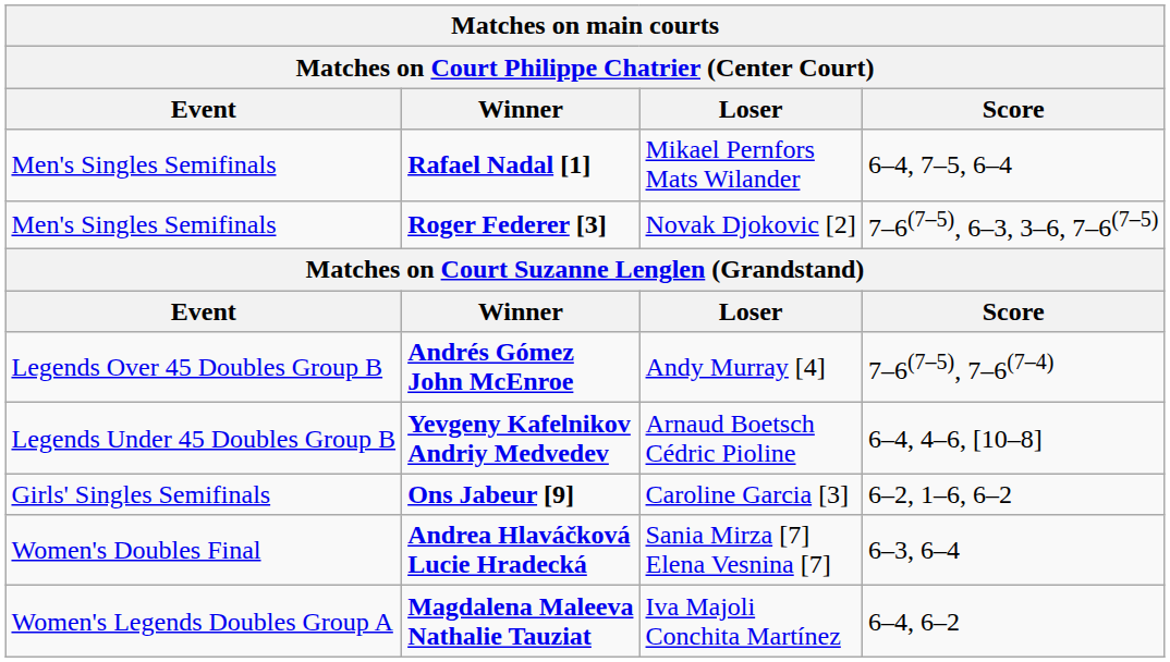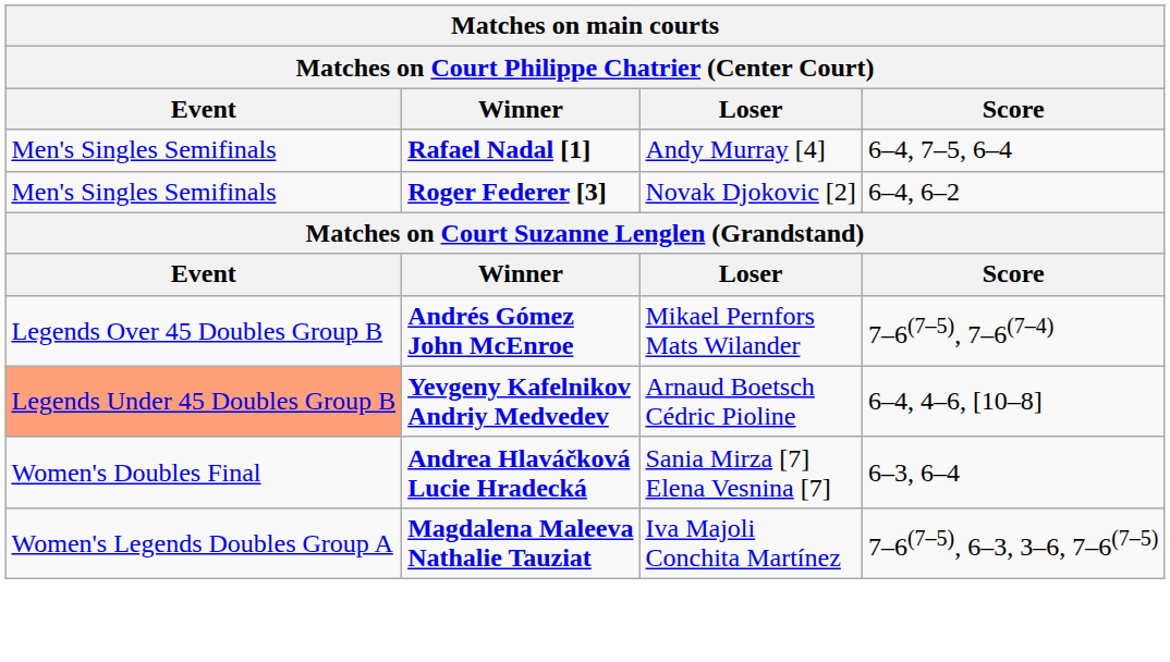Rafael Nadal [1] | Loser: Mikael Pernfors Mats Wilander -> Andy Murray [4]
Roger Federer [3] | Score: 7–6(7–5), 6–3, 3–6, 7–6(7–5) -> 6–4, 6–2
Andrés Gómez John McEnroe | Loser: Andy Murray [4] -> Mikael Pernfors Mats Wilander
Yevgeny Kafelnikov Andriy Medvedev | Event: no background -> lightsalmon background
- row: Girls' Singles Semifinals | Ons Jabeur [9] | Caroline Garcia [3] | 6–2, 1–6, 6–2
Magdalena Maleeva Nathalie Tauziat | Score: 6–4, 6–2 -> 7–6(7–5), 6–3, 3–6, 7–6(7–5)
